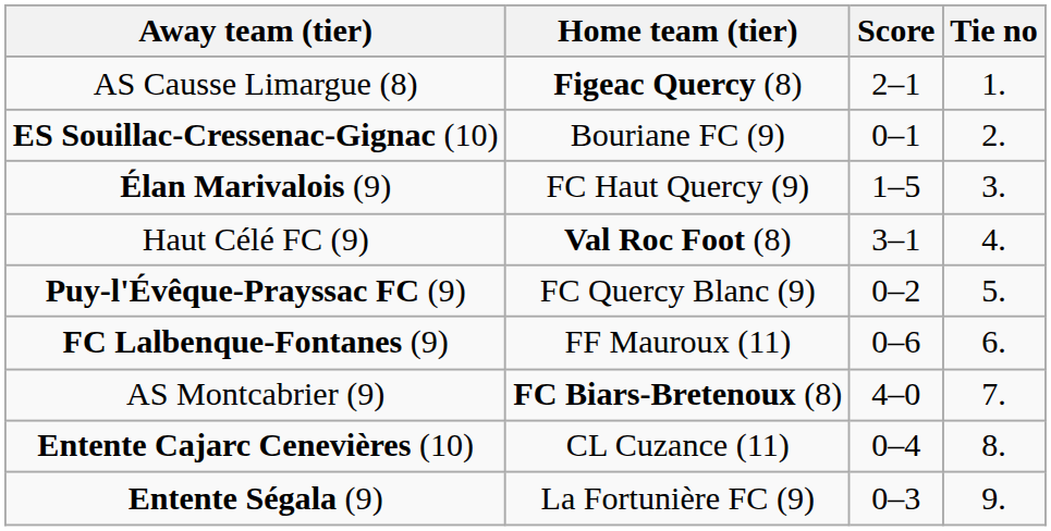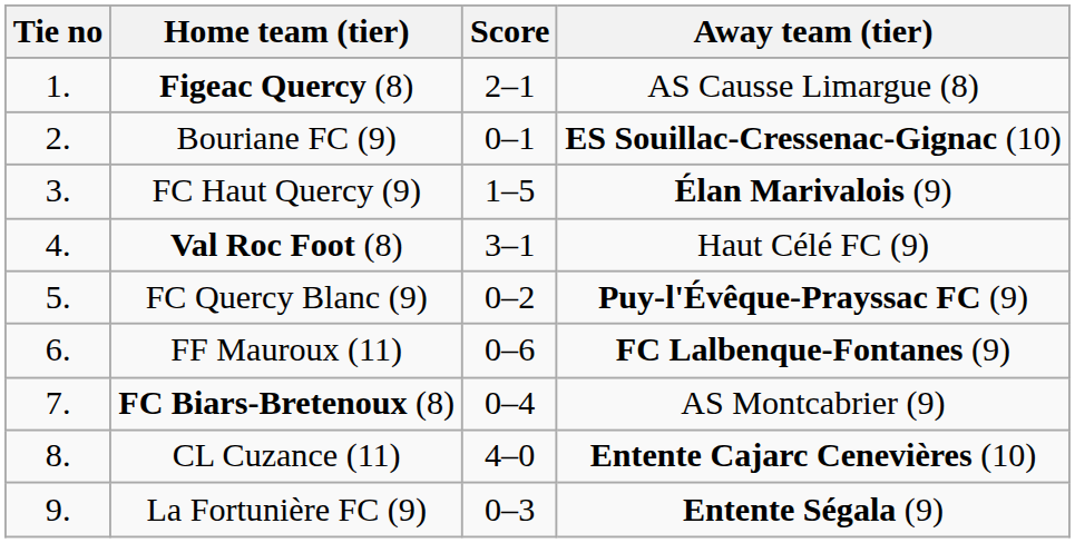columns swapped: Tie no <-> Away team (tier)
FC Biars-Bretenoux (8) | Score: 4–0 -> 0–4
CL Cuzance (11) | Score: 0–4 -> 4–0
